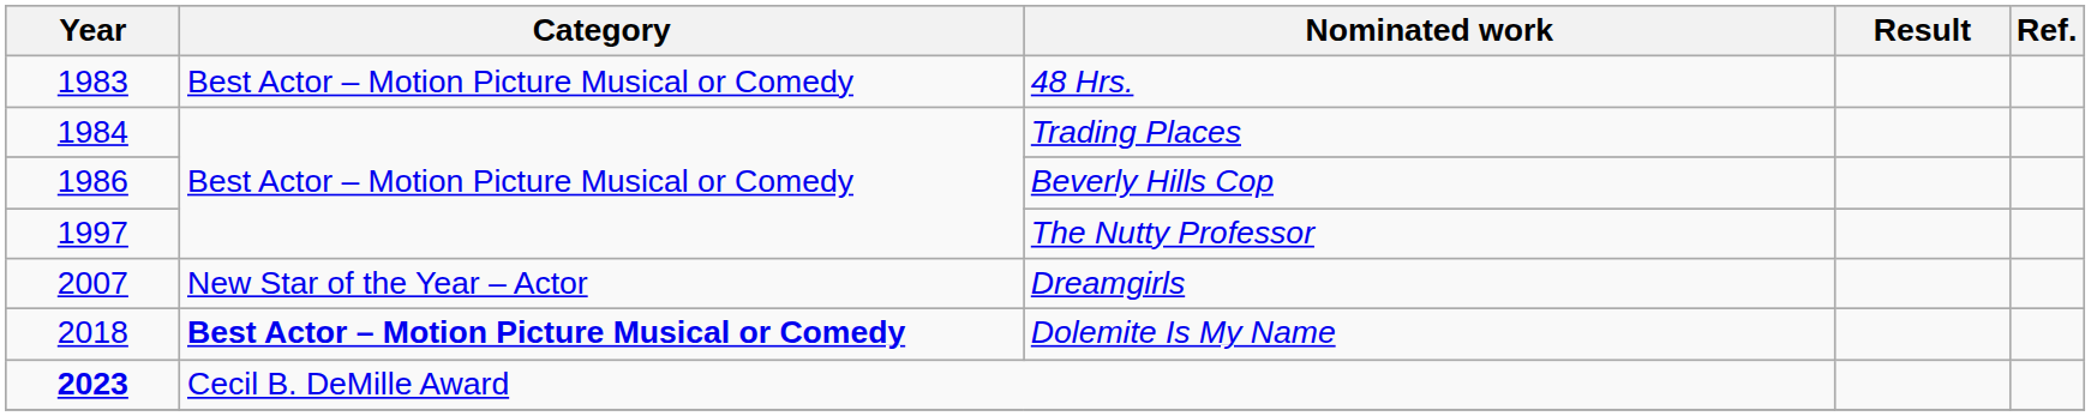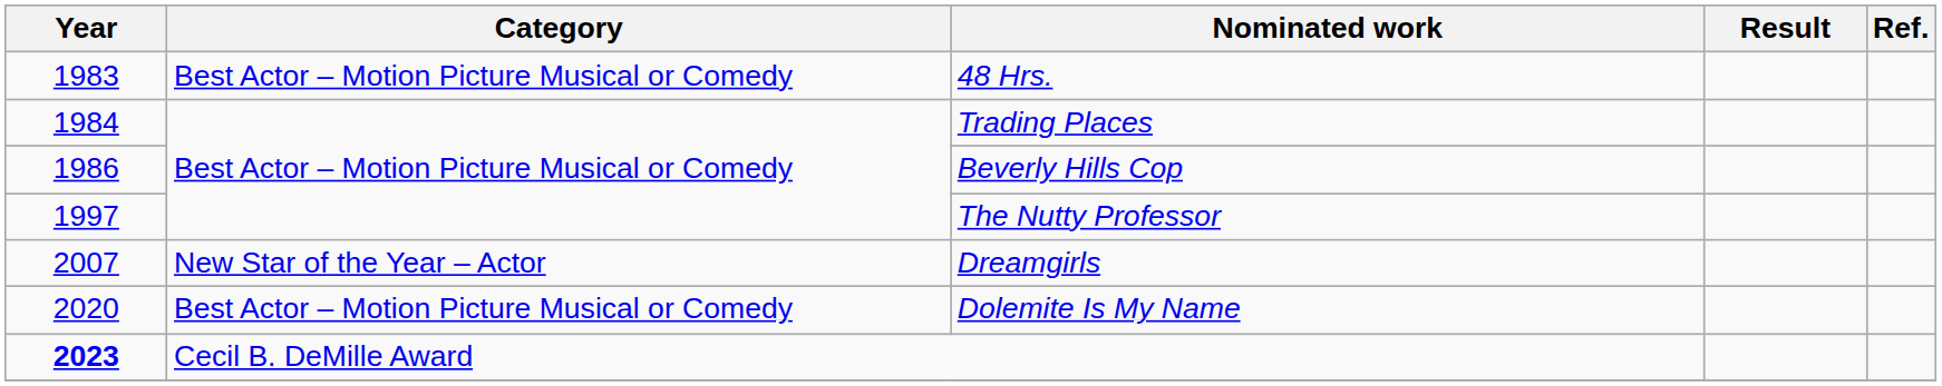Dolemite Is My Name | Year: 2018 -> 2020
Dolemite Is My Name | Category: bold -> normal
